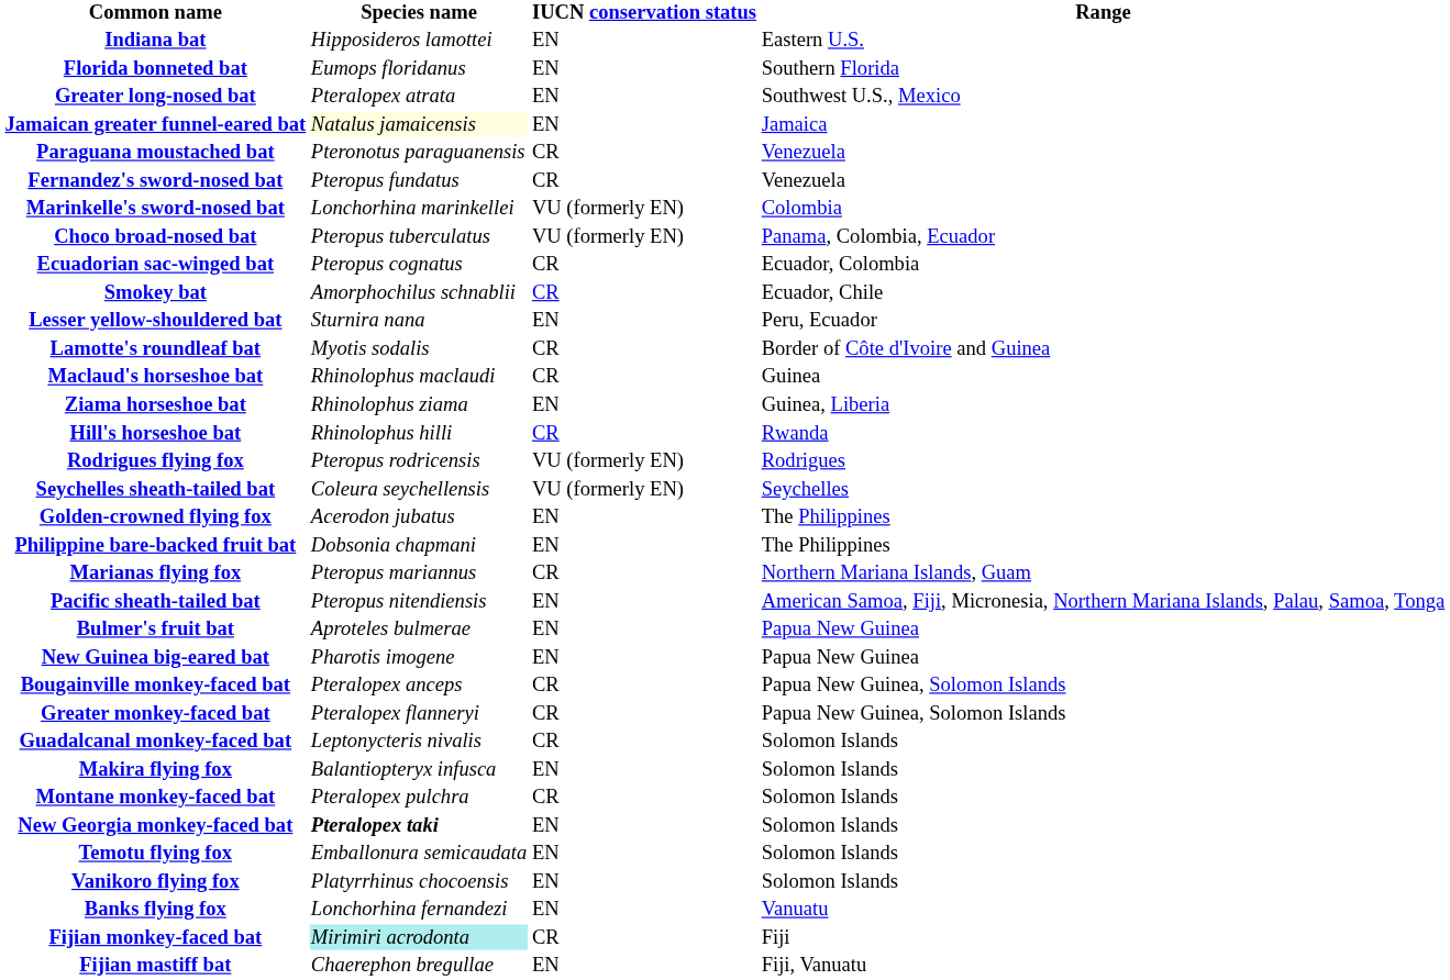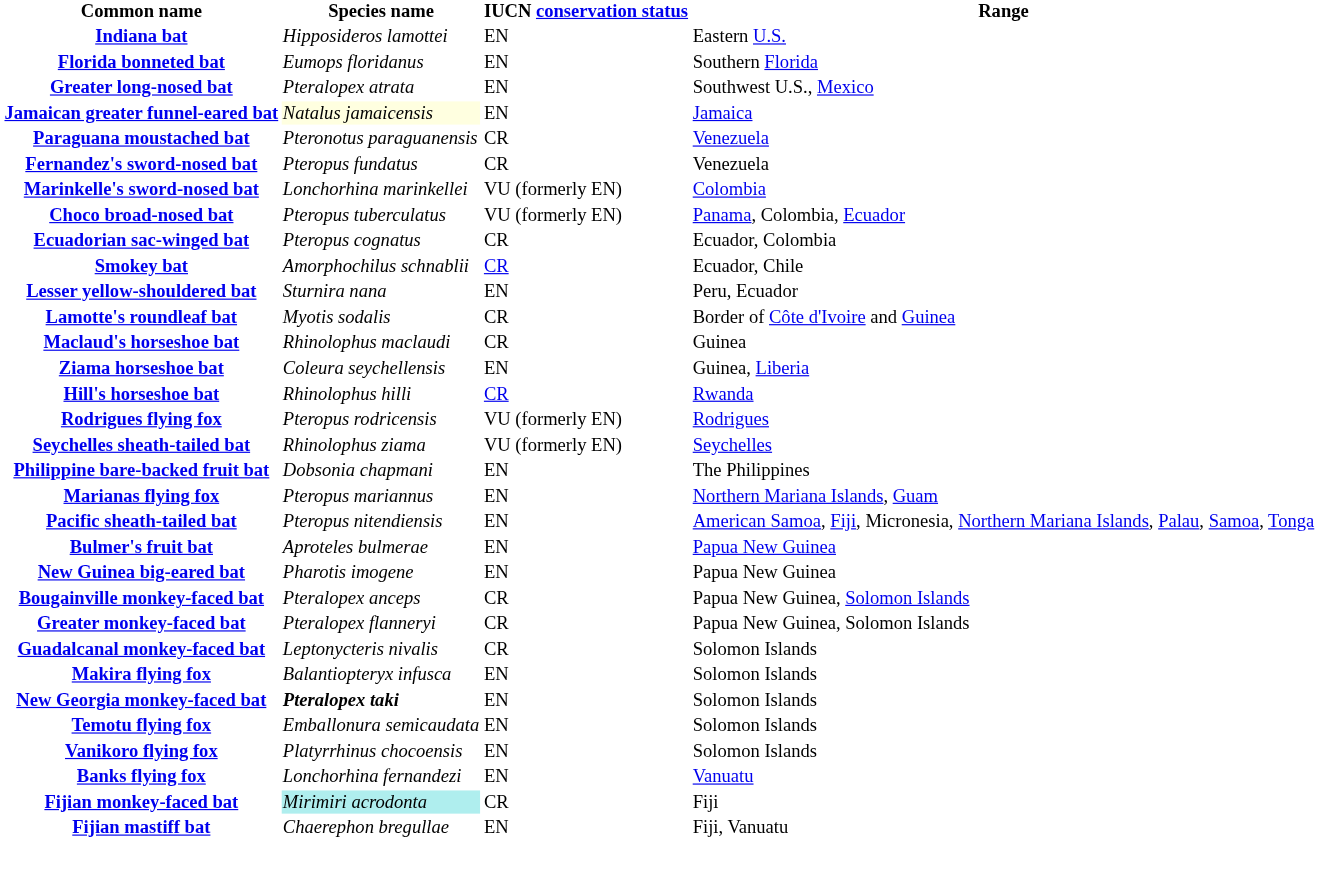Ziama horseshoe bat | Species name: Rhinolophus ziama -> Coleura seychellensis
Seychelles sheath-tailed bat | Species name: Coleura seychellensis -> Rhinolophus ziama
- row: Golden-crowned flying fox | Acerodon jubatus | EN | The Philippines
Marianas flying fox | IUCN conservation status: CR -> EN
- row: Montane monkey-faced bat | Pteralopex pulchra | CR | Solomon Islands
